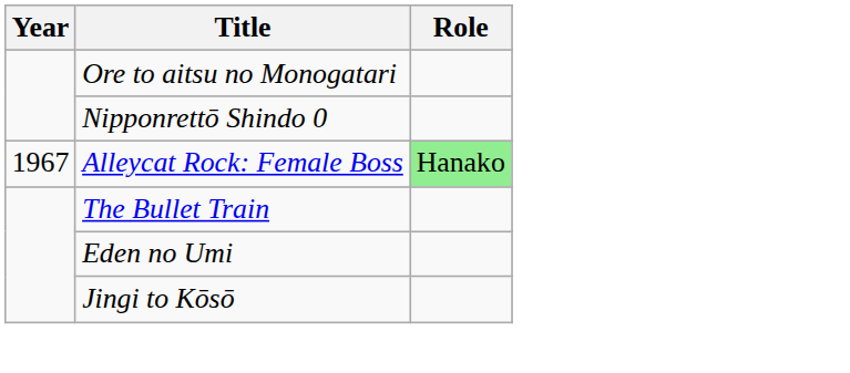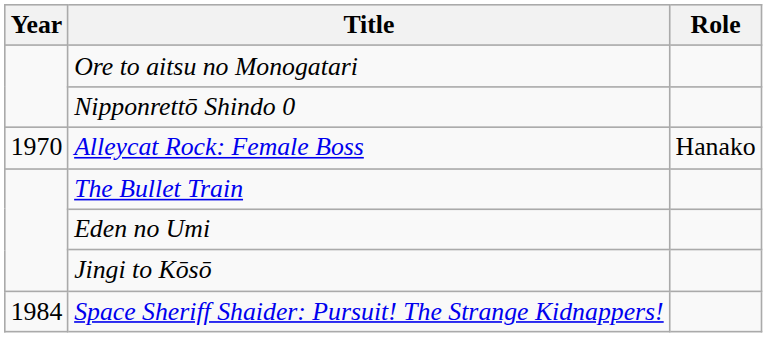Alleycat Rock: Female Boss | Year: 1967 -> 1970
Alleycat Rock: Female Boss | Role: lightgreen background -> no background
+ row: 1984 | Space Sheriff Shaider: Pursuit! The Strange Kidnappers!
